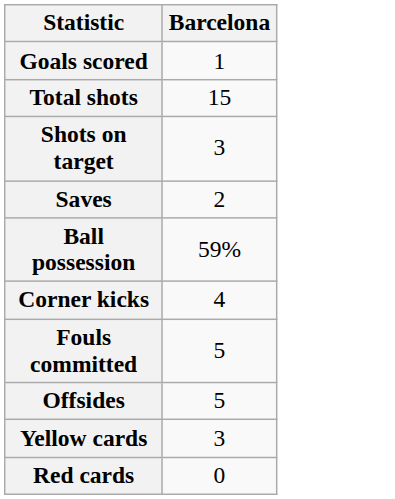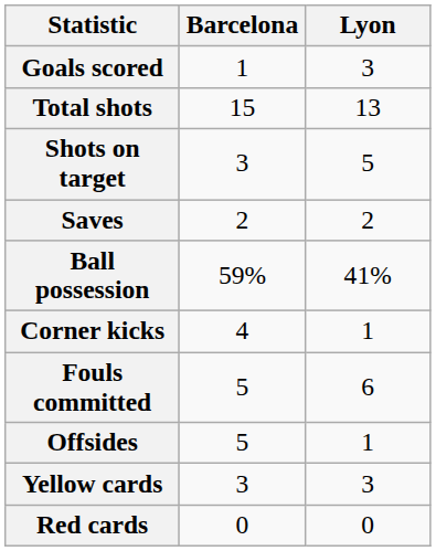+ column: Lyon | 3 | 13 | 5 | 2 | 41% | 1 | 6 | 1 | 3 | 0
